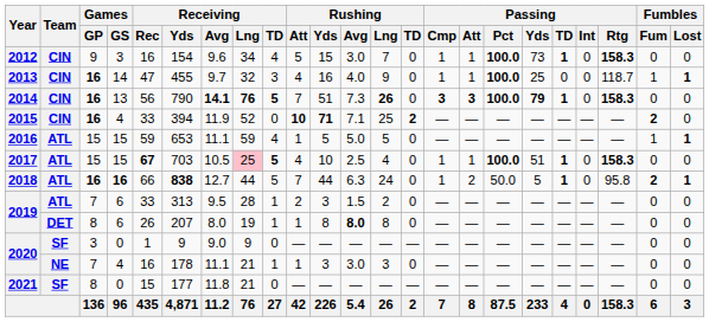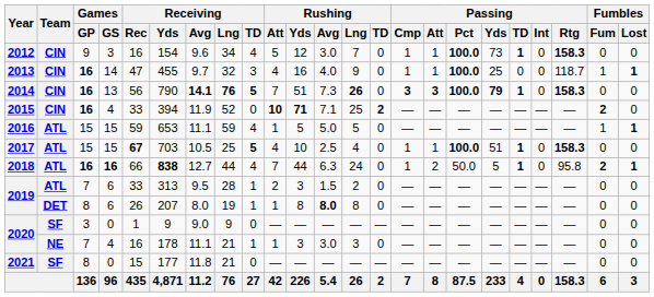2012 | Rushing / Yds: 15 -> 12
2017 | Receiving / Lng: pink background -> no background
2018 | Receiving / TD: 5 -> 4
